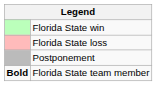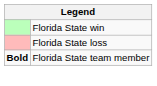- row: Postponement
